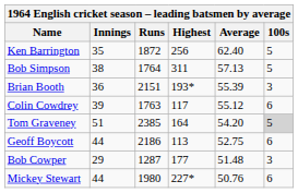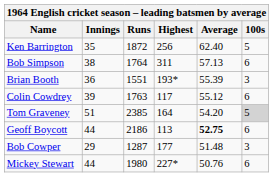Bob Simpson | 100s: 5 -> 6
Brian Booth | Runs: 2151 -> 1551
Geoff Boycott | Average: normal -> bold
